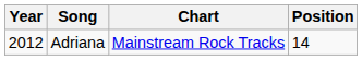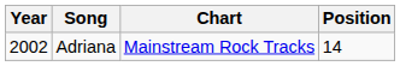Adriana | Year: 2012 -> 2002
